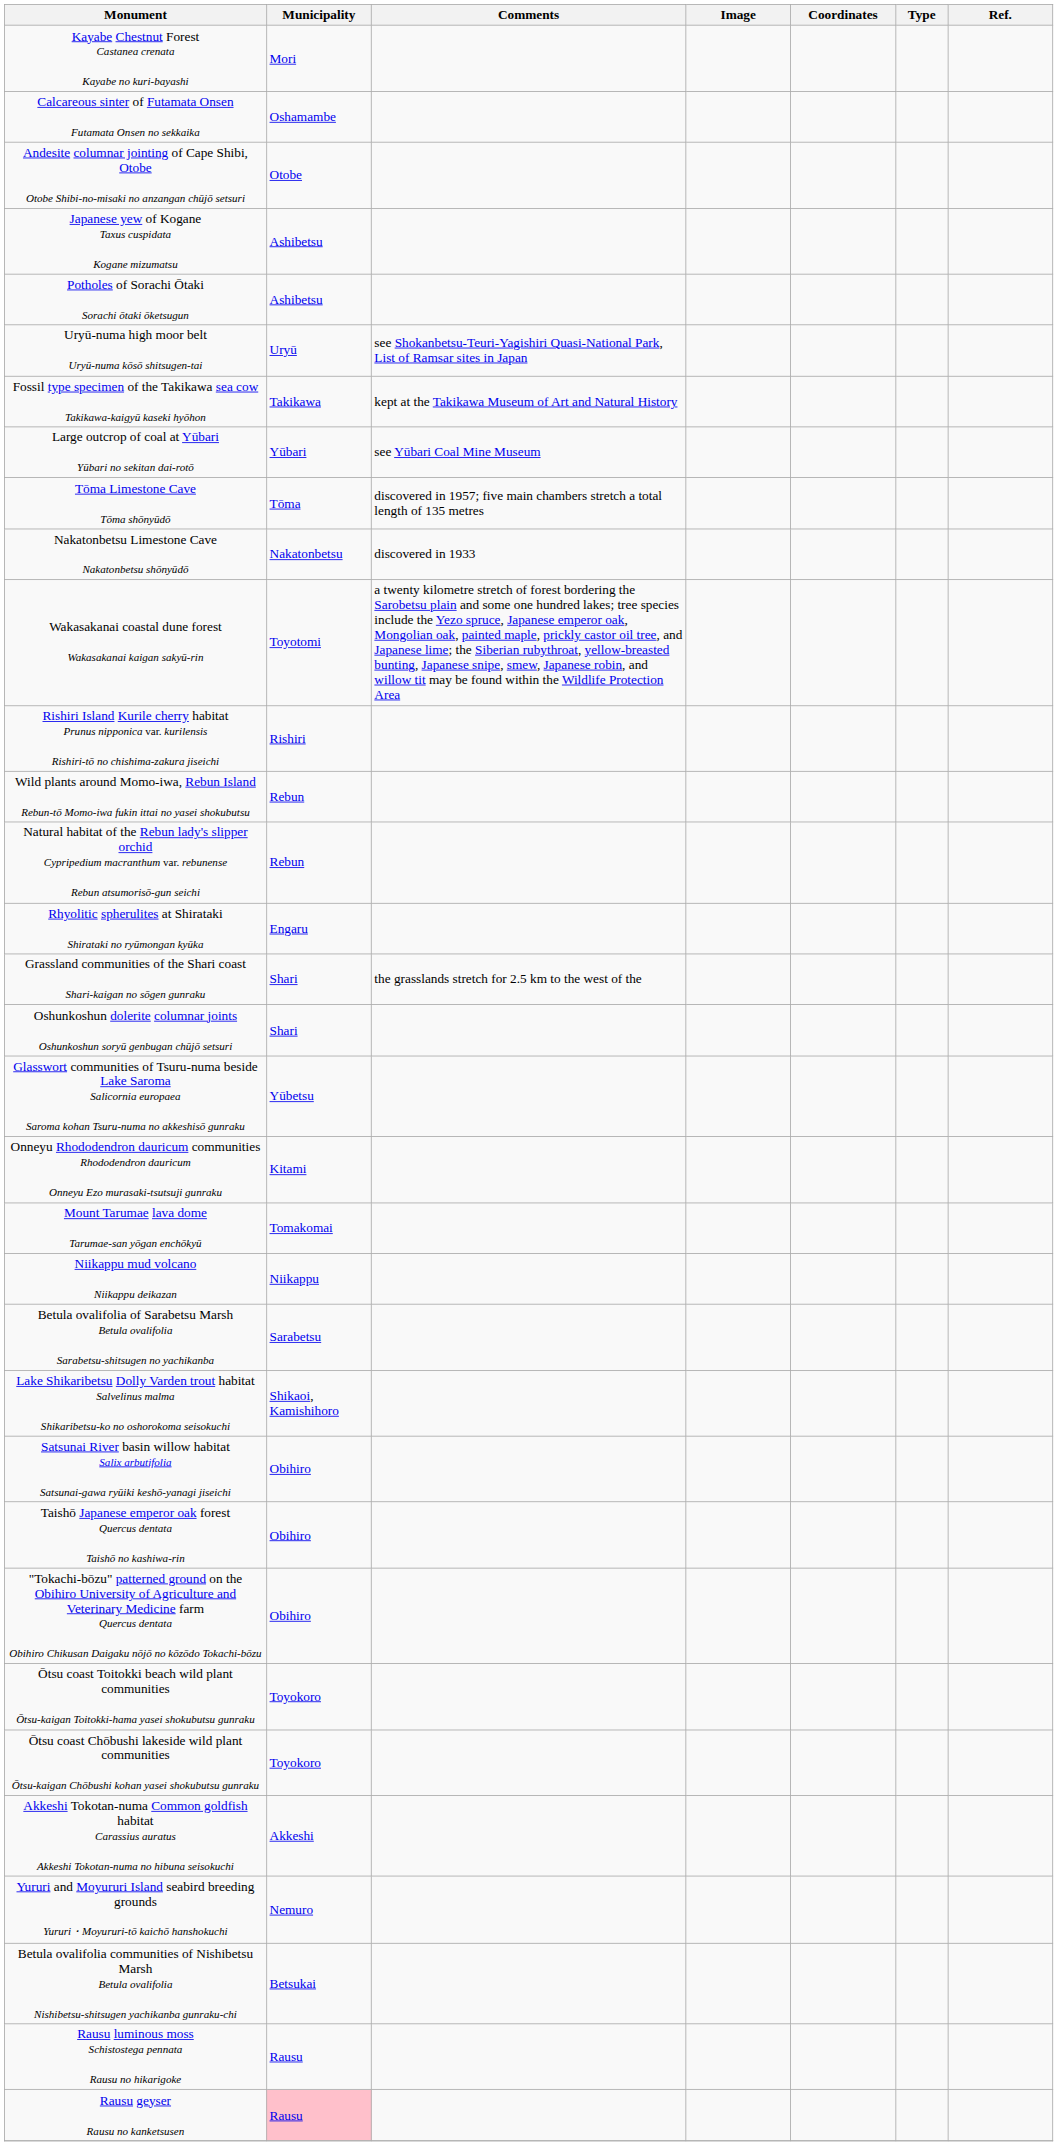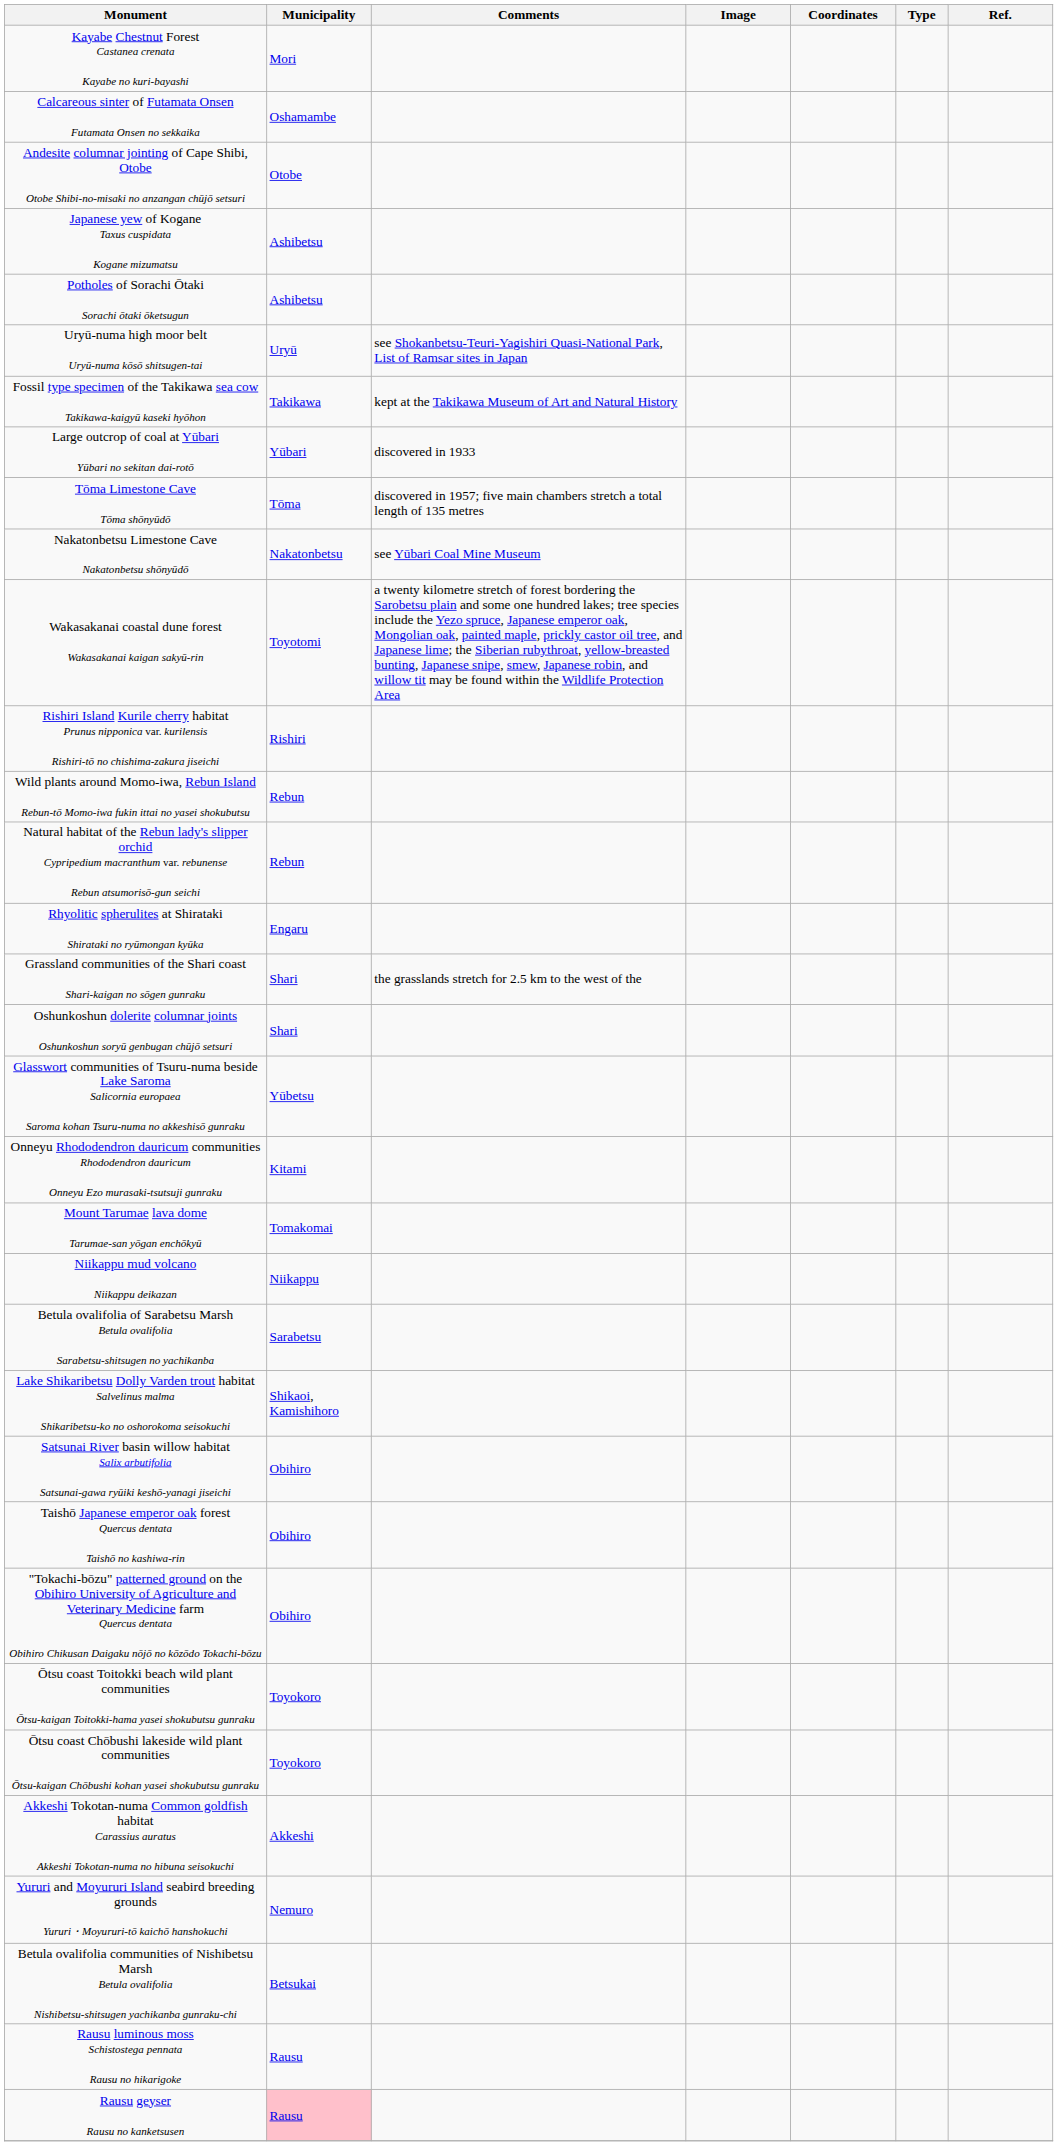Large outcrop of coal at Yūbari Yūbari no sekitan dai-rotō | Comments: see Yūbari Coal Mine Museum -> discovered in 1933
Nakatonbetsu Limestone Cave Nakatonbetsu shōnyūdō | Comments: discovered in 1933 -> see Yūbari Coal Mine Museum
